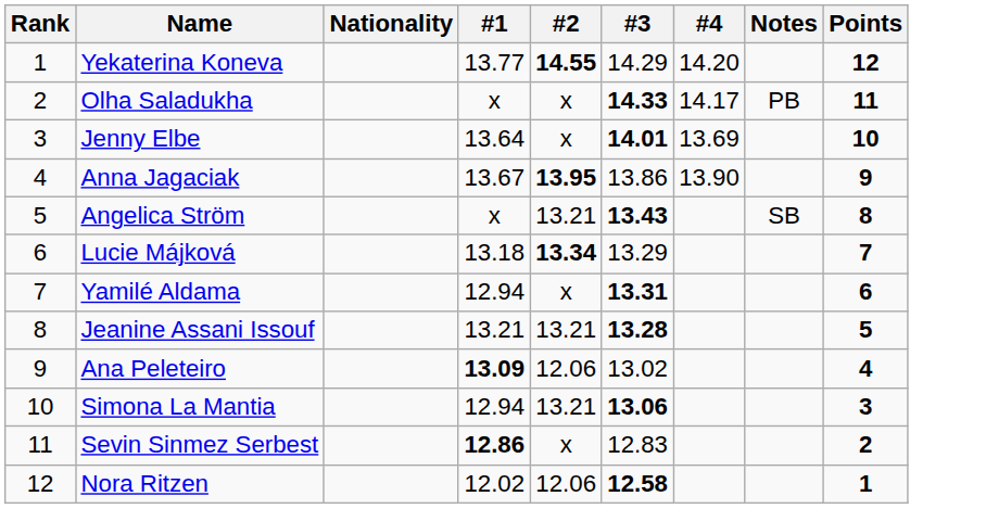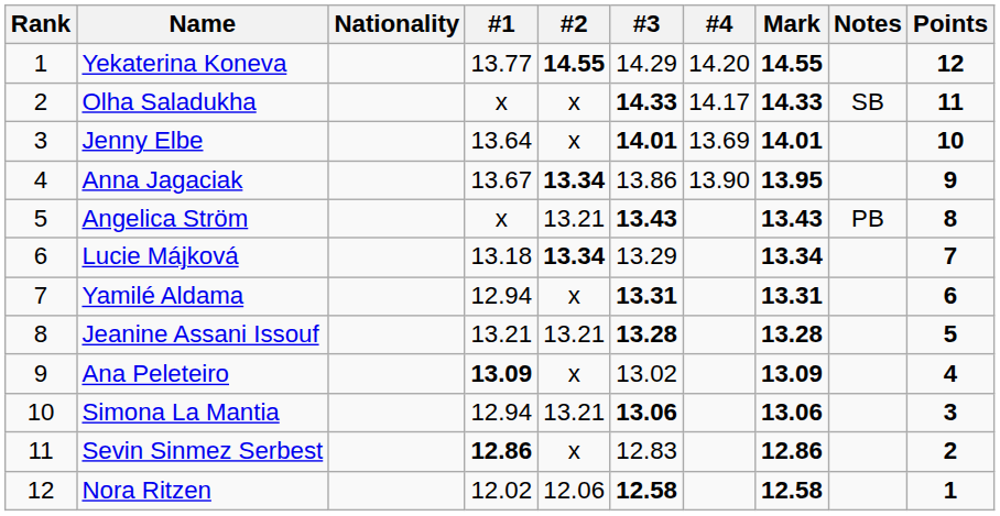+ column: Mark | 14.55 | 14.33 | 14.01 | 13.95 | 13.43 | 13.34 | 13.31 | 13.28 | 13.09 | 13.06 | 12.86 | 12.58
Olha Saladukha | Notes: PB -> SB
Anna Jagaciak | #2: 13.95 -> 13.34
Angelica Ström | Notes: SB -> PB
Ana Peleteiro | #2: 12.06 -> x
